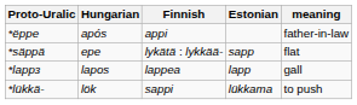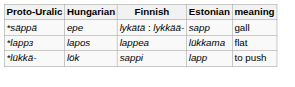- row: *ëppe | após | appi | father-in-law
*säppä | meaning: flat -> gall
*lappɜ | Estonian: lapp -> lükkama
*lappɜ | meaning: gall -> flat
*lükkä- | Estonian: lükkama -> lapp
